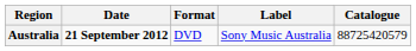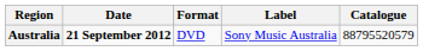Australia | Catalogue: 88725420579 -> 88795520579
